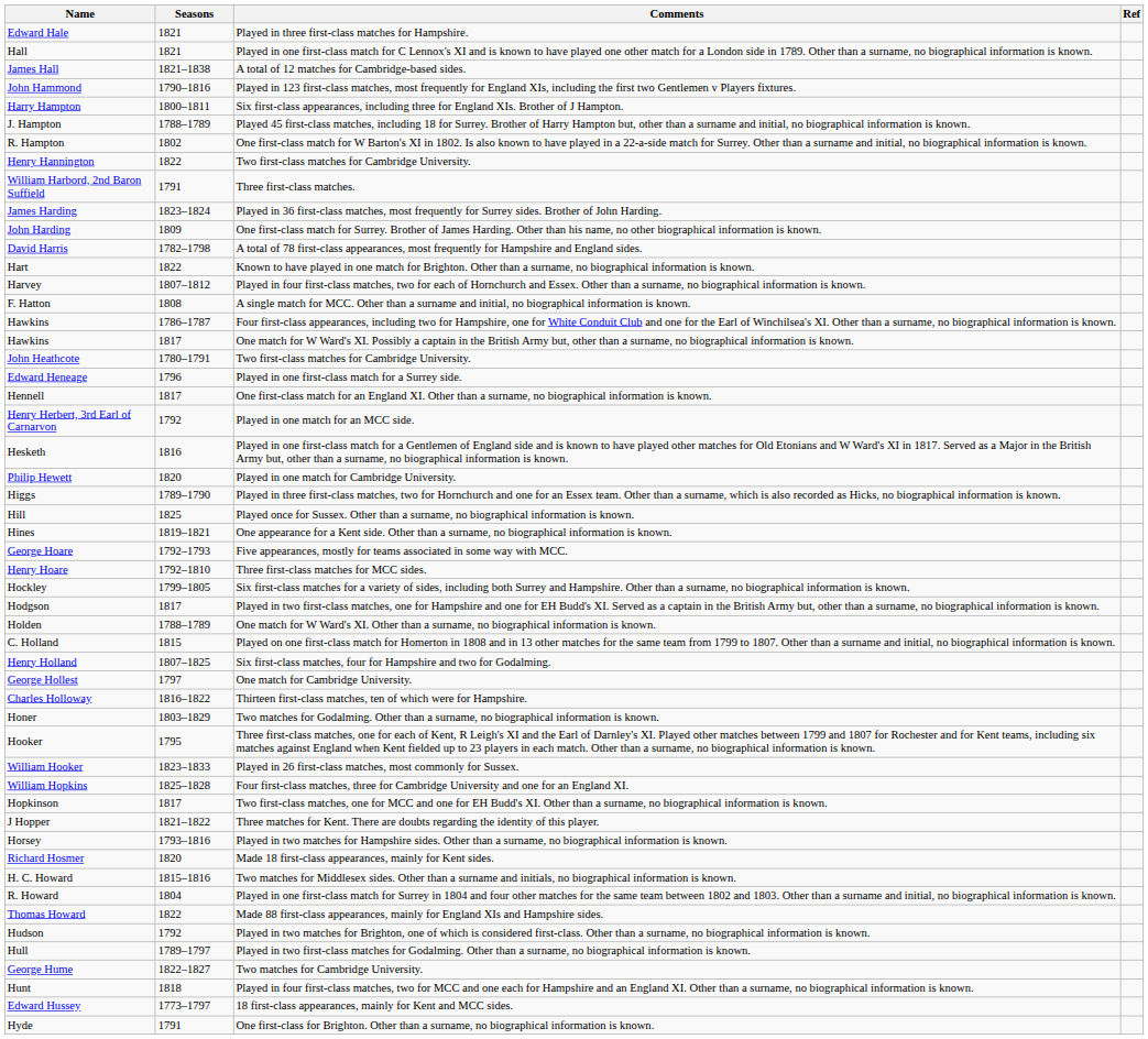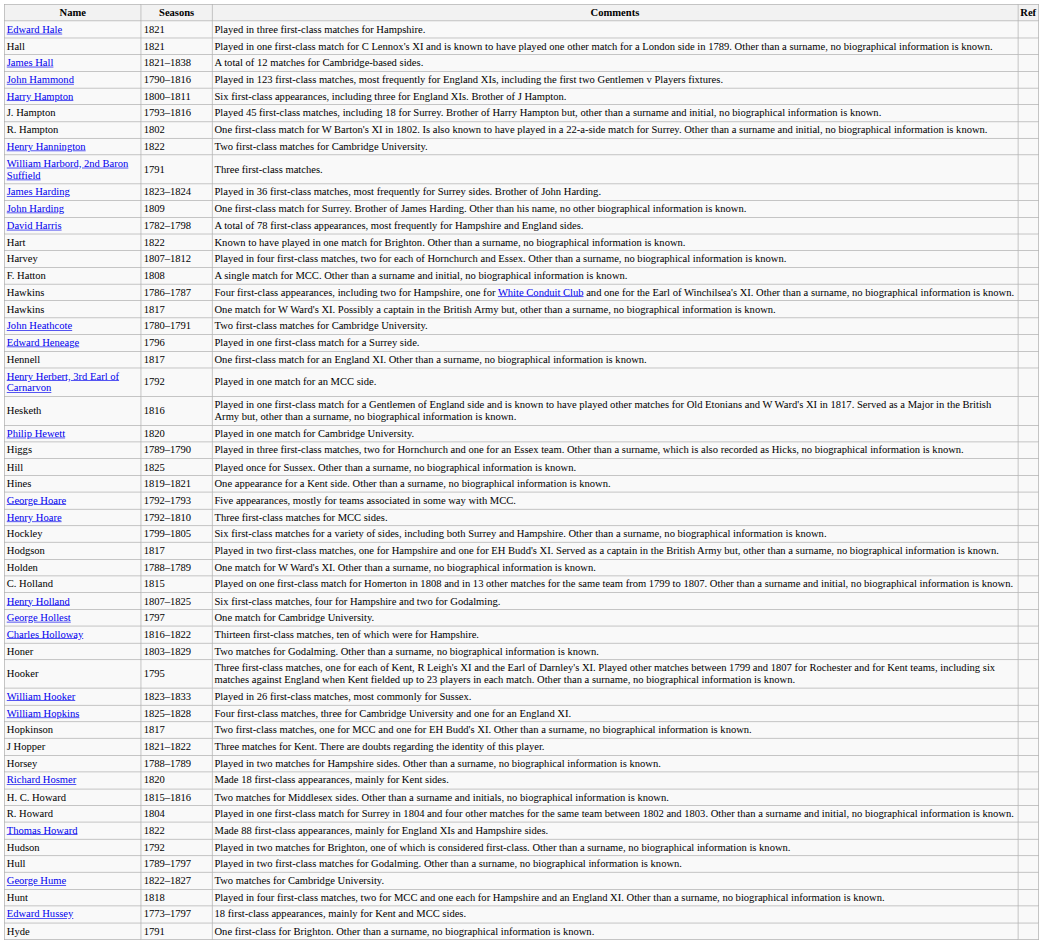J. Hampton | Seasons: 1788–1789 -> 1793–1816
Horsey | Seasons: 1793–1816 -> 1788–1789
